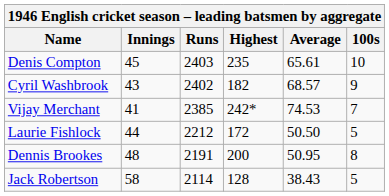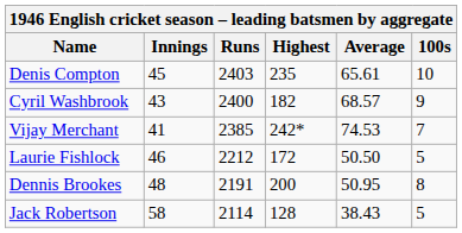Cyril Washbrook | Runs: 2402 -> 2400
Laurie Fishlock | Innings: 44 -> 46
